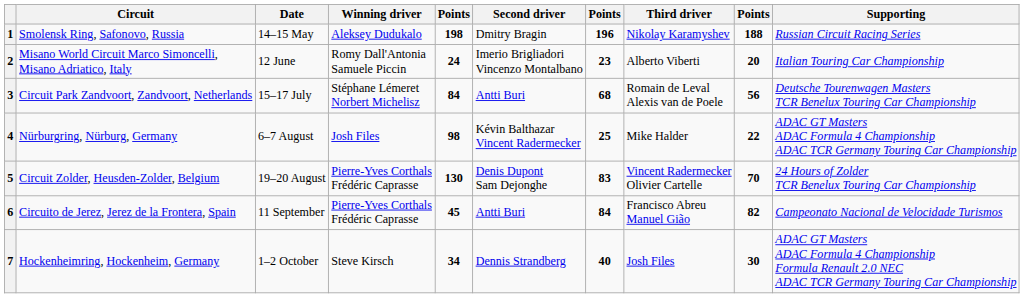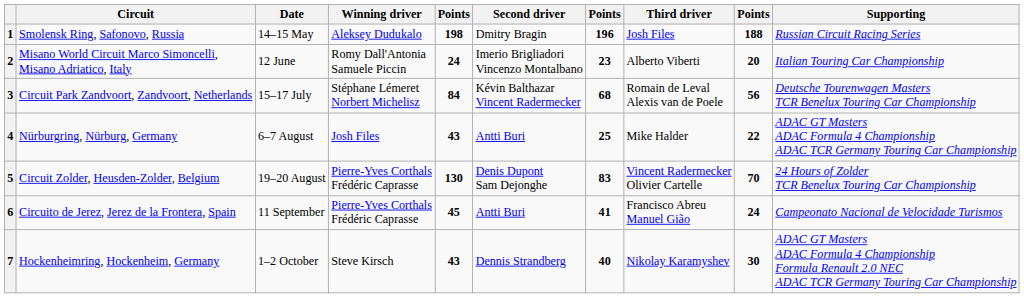1 | Third driver: Nikolay Karamyshev -> Josh Files
3 | Second driver: Antti Buri -> Kévin Balthazar Vincent Radermecker
4 | column 5: 98 -> 43
4 | Second driver: Kévin Balthazar Vincent Radermecker -> Antti Buri
6 | column 7: 84 -> 41
6 | column 9: 82 -> 24
7 | column 5: 34 -> 43
7 | Third driver: Josh Files -> Nikolay Karamyshev
